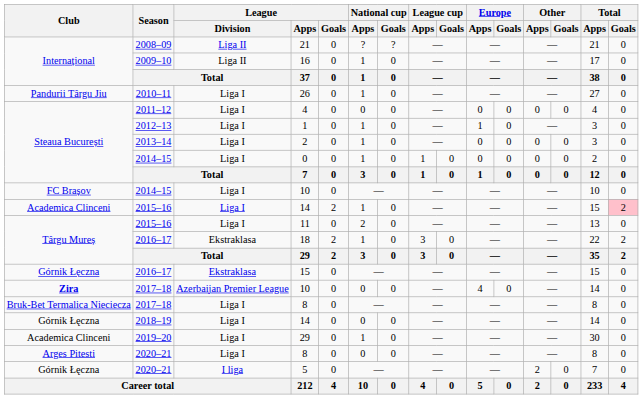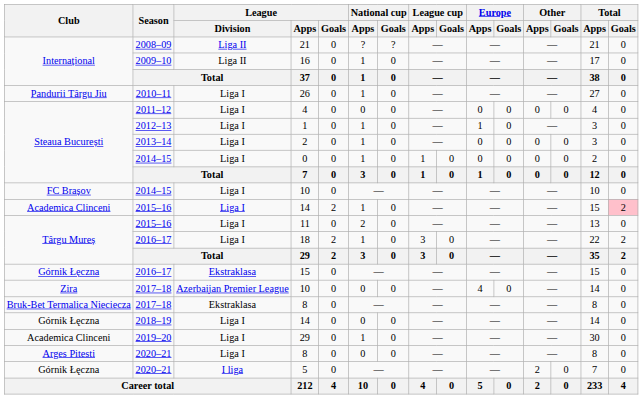18 | League / Division: Ekstraklasa -> Liga I
2017–18 / 10 | Club: bold -> normal
2017–18 / 8 | League / Division: Liga I -> Ekstraklasa
